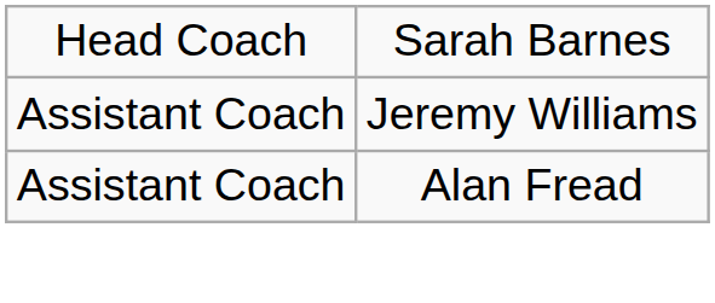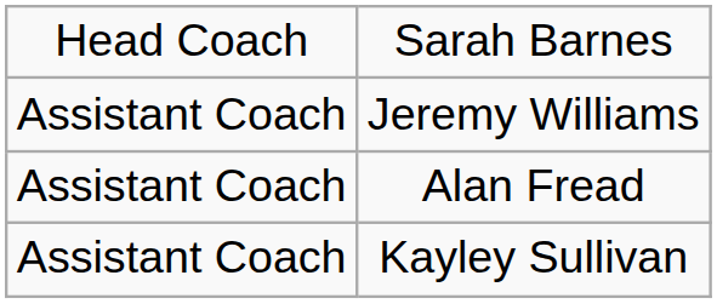+ row: Assistant Coach | Kayley Sullivan
